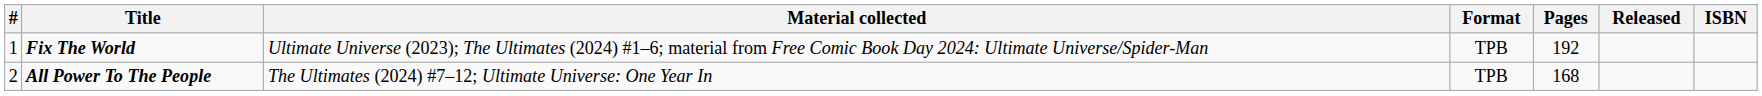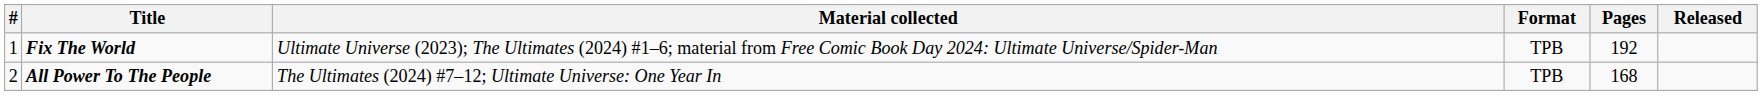- column: ISBN
